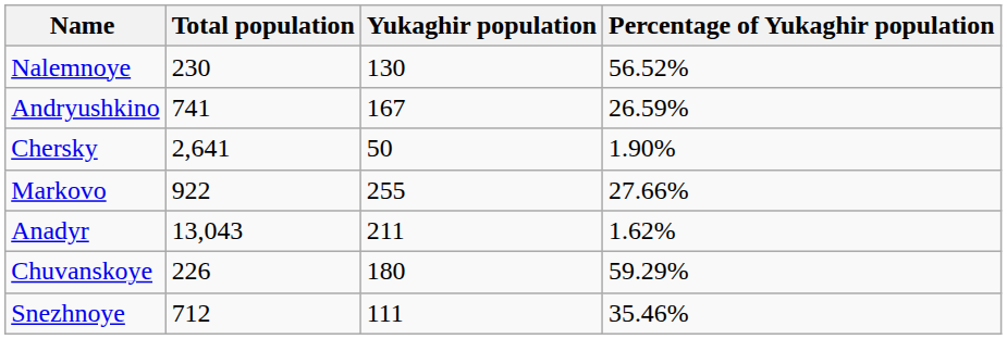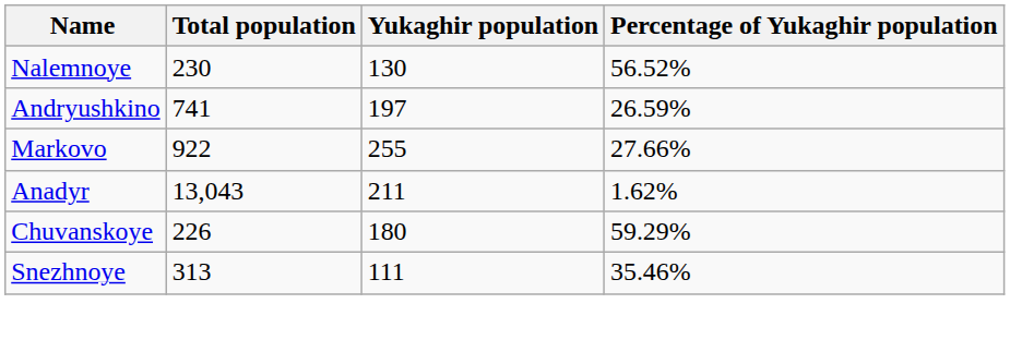Andryushkino | Yukaghir population: 167 -> 197
- row: Chersky | 2,641 | 50 | 1.90%
Snezhnoye | Total population: 712 -> 313
